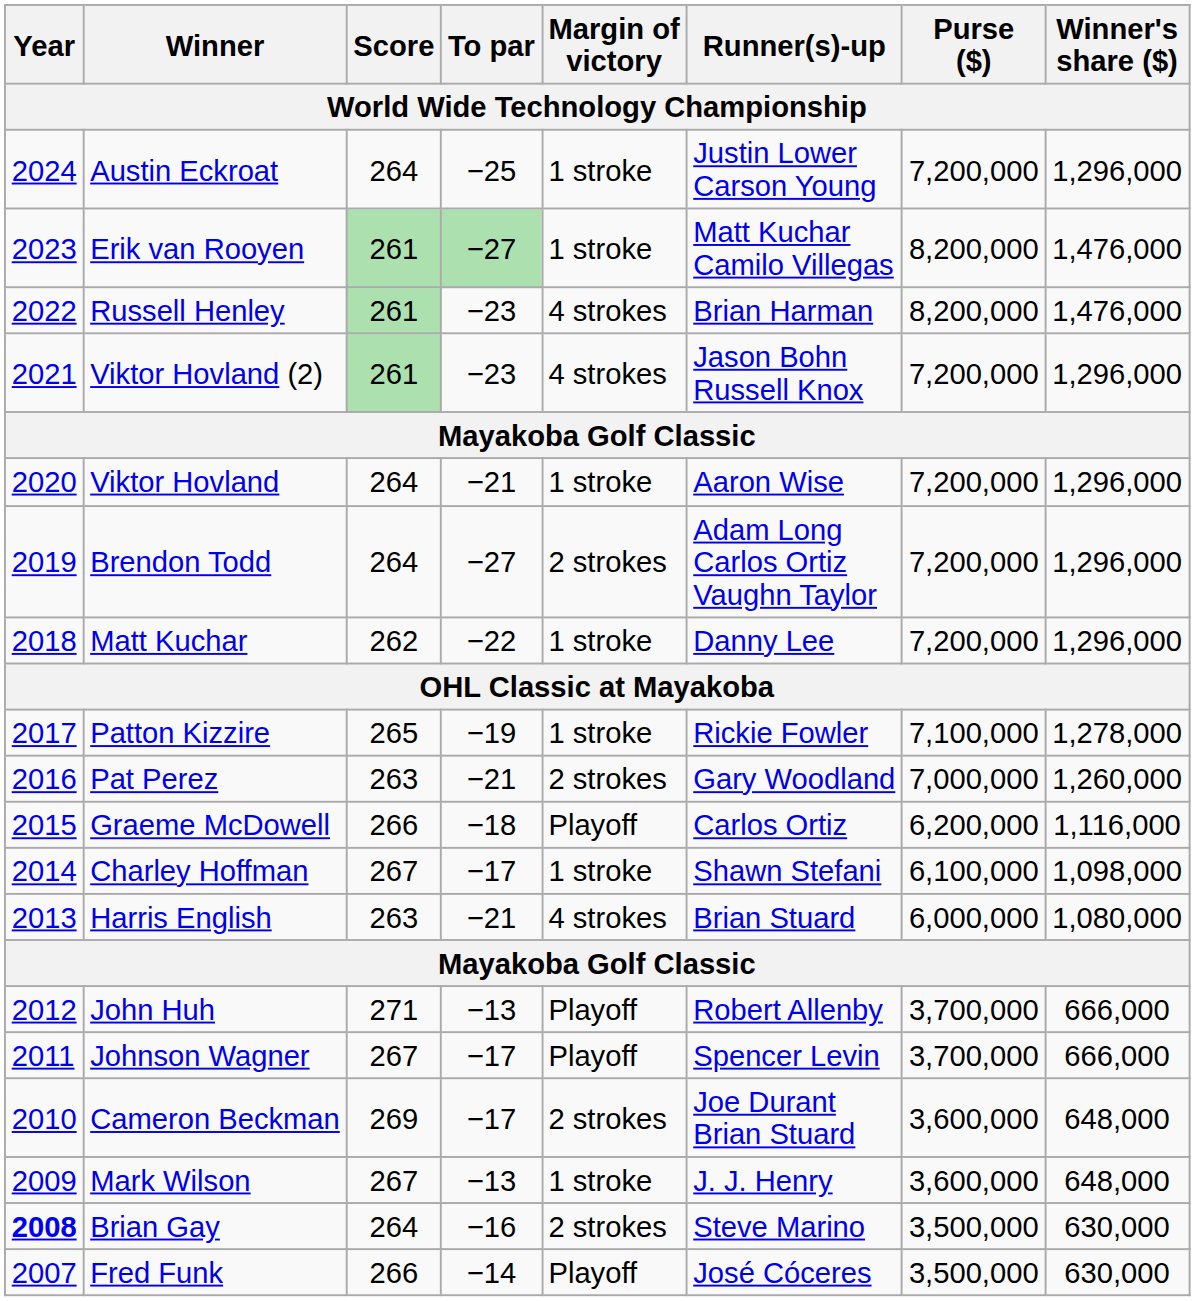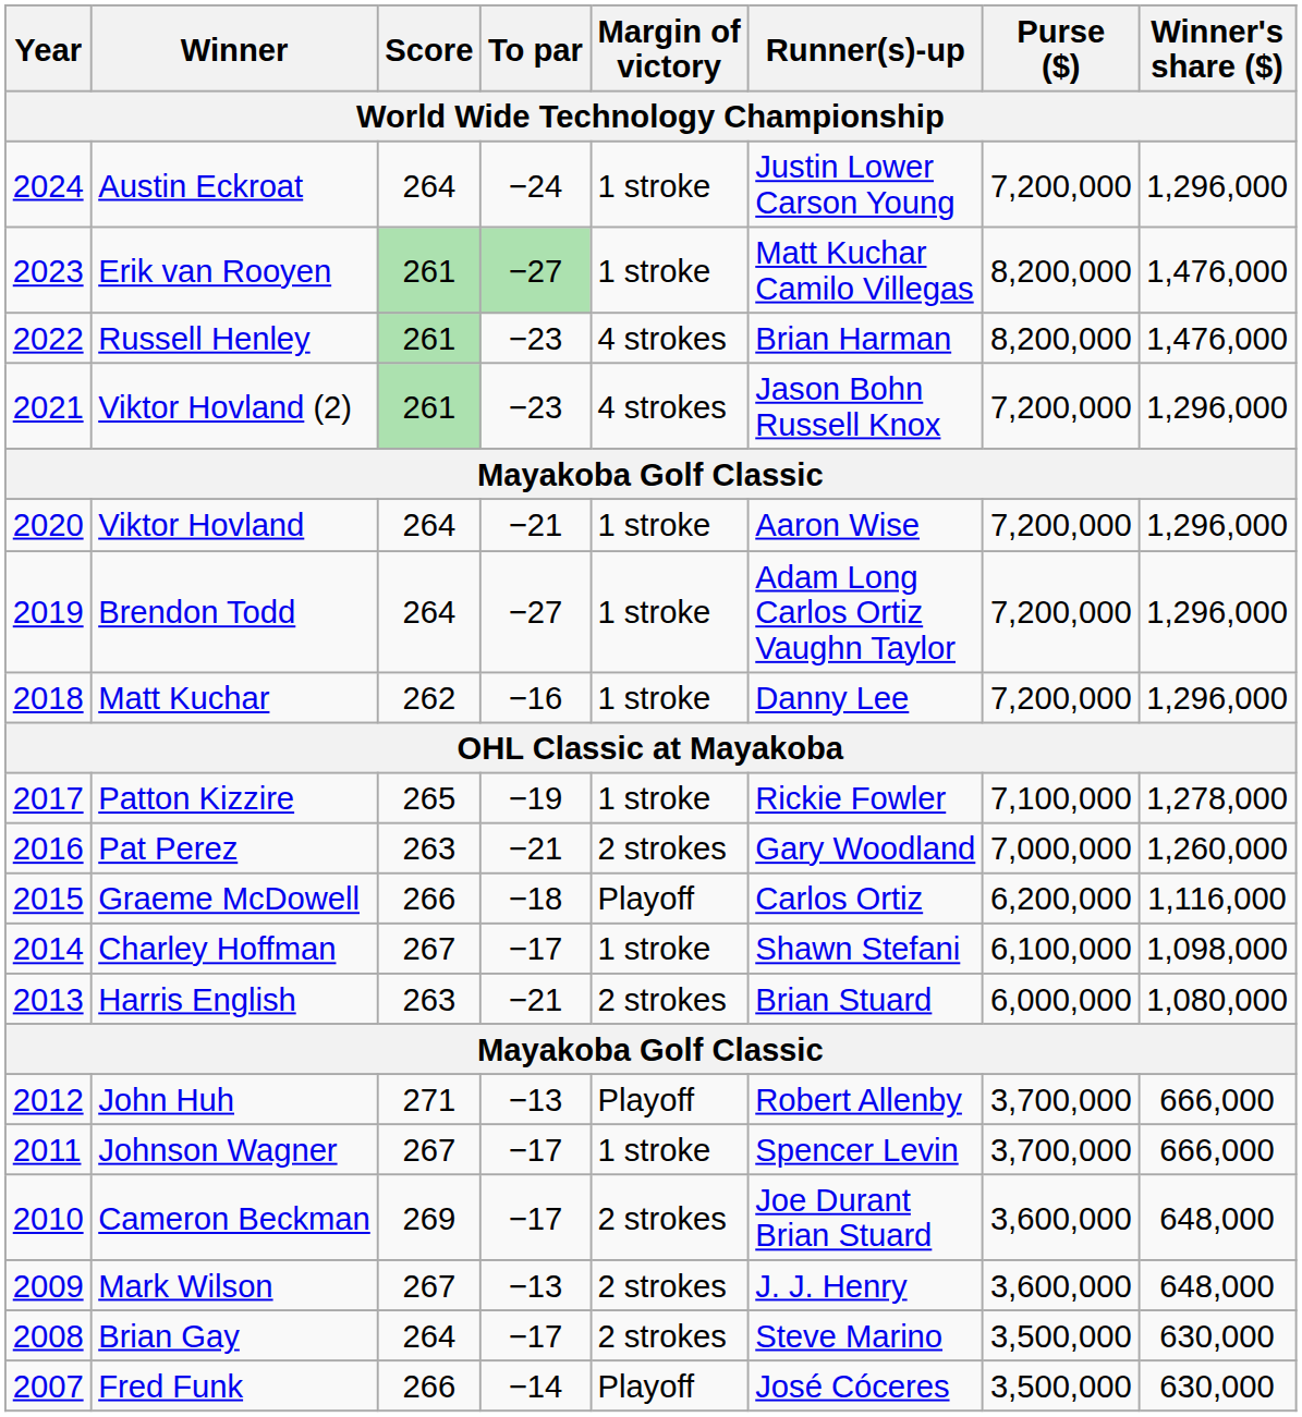Austin Eckroat | To par: −25 -> −24
Brendon Todd | Margin of victory: 2 strokes -> 1 stroke
Matt Kuchar | To par: −22 -> −16
Harris English | Margin of victory: 4 strokes -> 2 strokes
Johnson Wagner | Margin of victory: Playoff -> 1 stroke
Mark Wilson | Margin of victory: 1 stroke -> 2 strokes
Brian Gay | Year: bold -> normal
Brian Gay | To par: −16 -> −17
